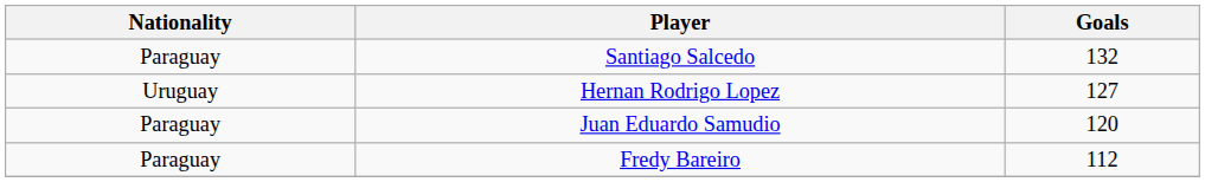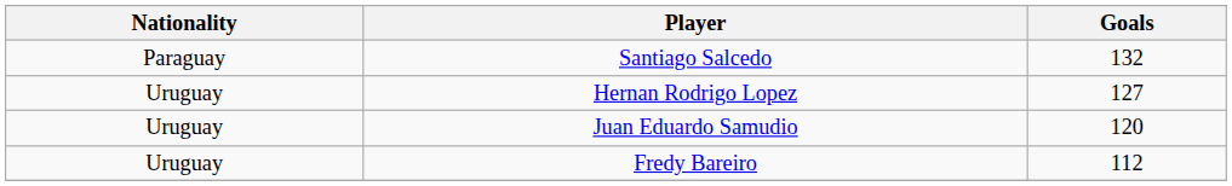Juan Eduardo Samudio | Nationality: Paraguay -> Uruguay
Fredy Bareiro | Nationality: Paraguay -> Uruguay
